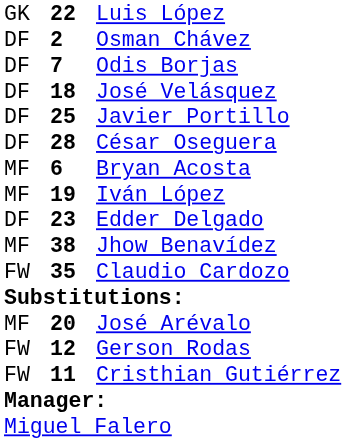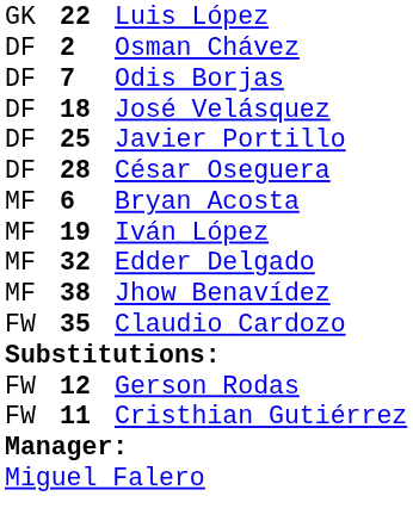Edder Delgado | column 1: DF -> MF
Edder Delgado | column 2: 23 -> 32
- row: MF | 20 | José Arévalo
